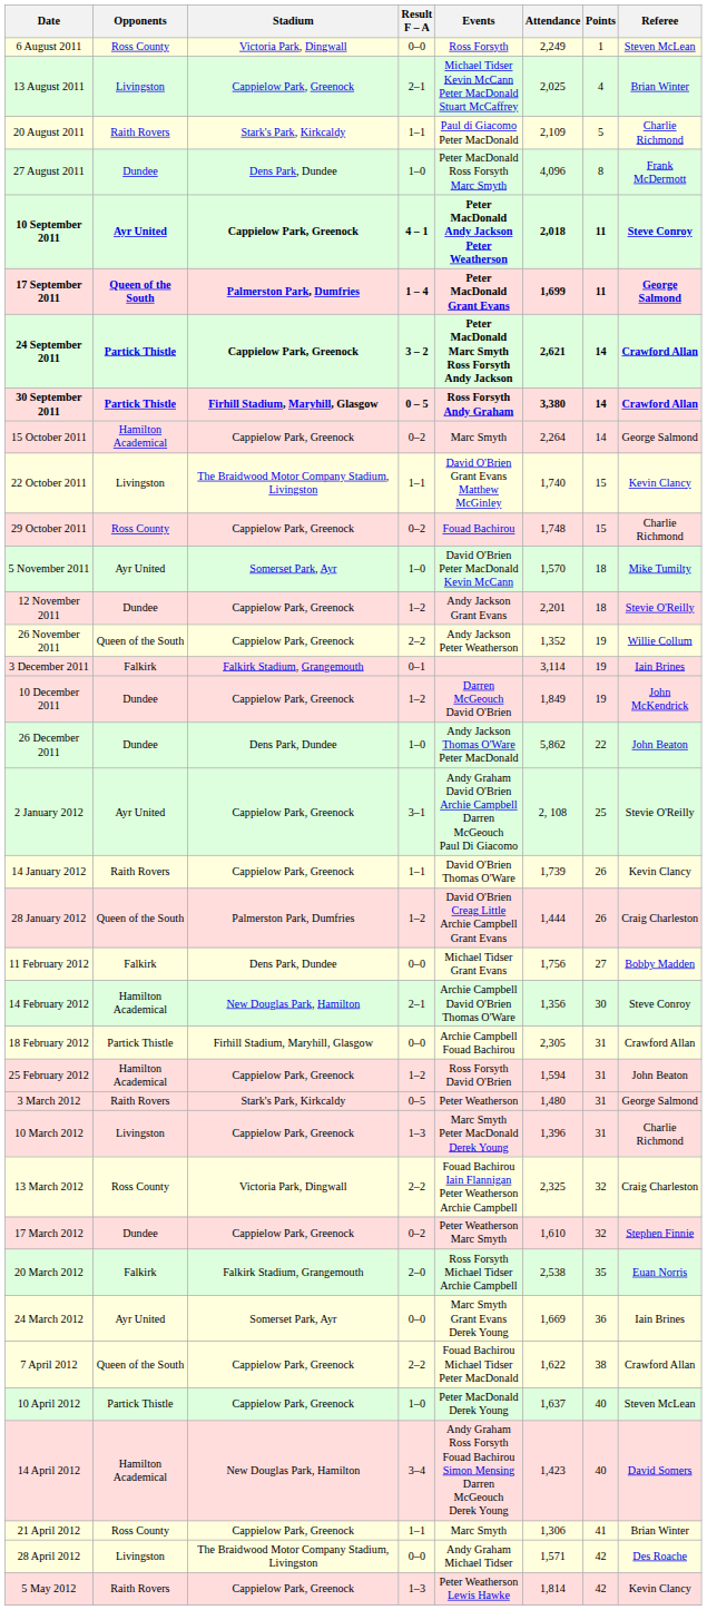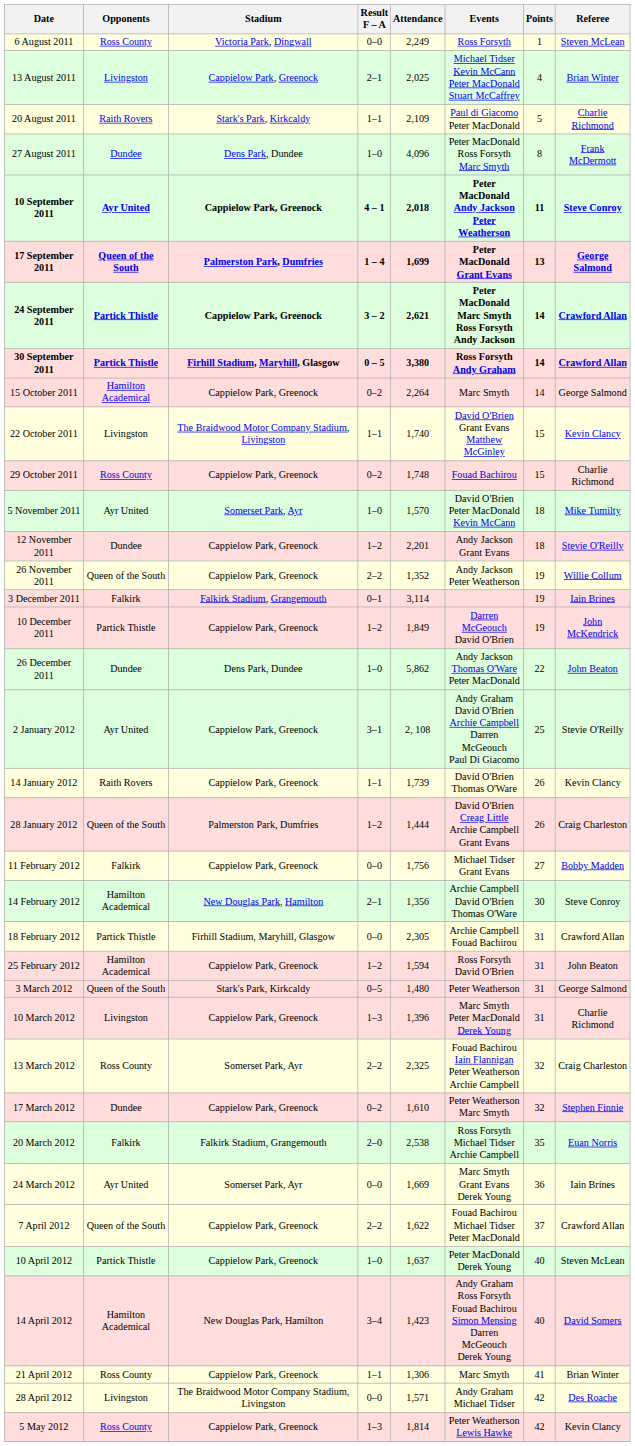columns swapped: Events <-> Attendance
17 September 2011 | Points: 11 -> 13
10 December 2011 | Opponents: Dundee -> Partick Thistle
11 February 2012 | Stadium: Dens Park, Dundee -> Cappielow Park, Greenock
3 March 2012 | Opponents: Raith Rovers -> Queen of the South
13 March 2012 | Stadium: Victoria Park, Dingwall -> Somerset Park, Ayr
7 April 2012 | Points: 38 -> 37
5 May 2012 | Opponents: Raith Rovers -> Ross County
